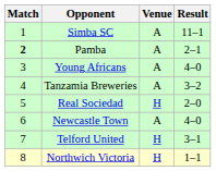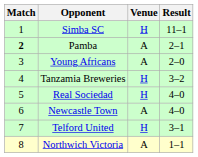Simba SC | Venue: A -> H
Young Africans | Result: 4–0 -> 2–0
Tanzamia Breweries | Venue: A -> H
Real Sociedad | Result: 2–0 -> 4–0
Northwich Victoria | Venue: H -> A
